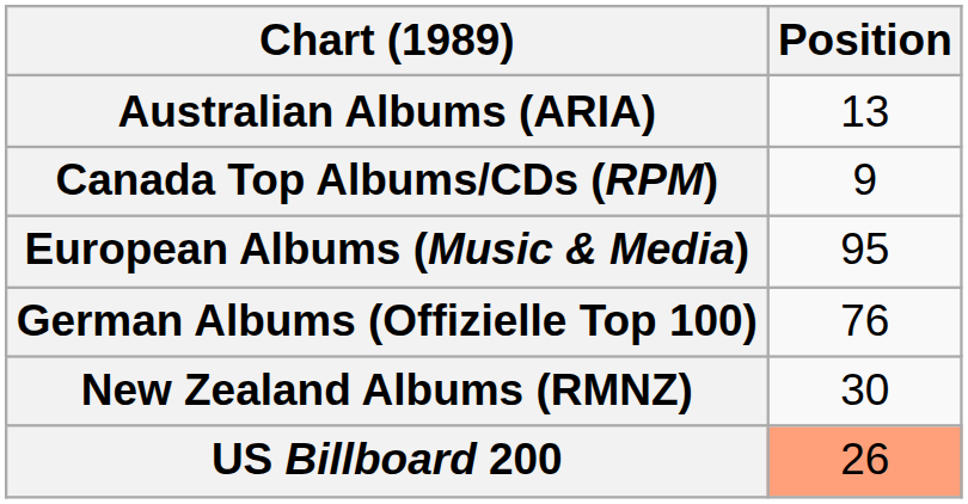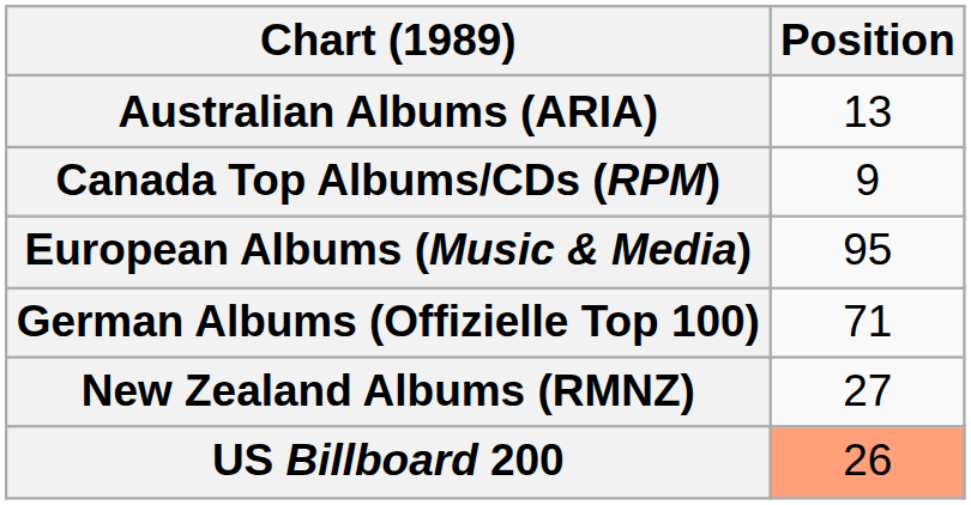German Albums (Offizielle Top 100) | Position: 76 -> 71
New Zealand Albums (RMNZ) | Position: 30 -> 27
